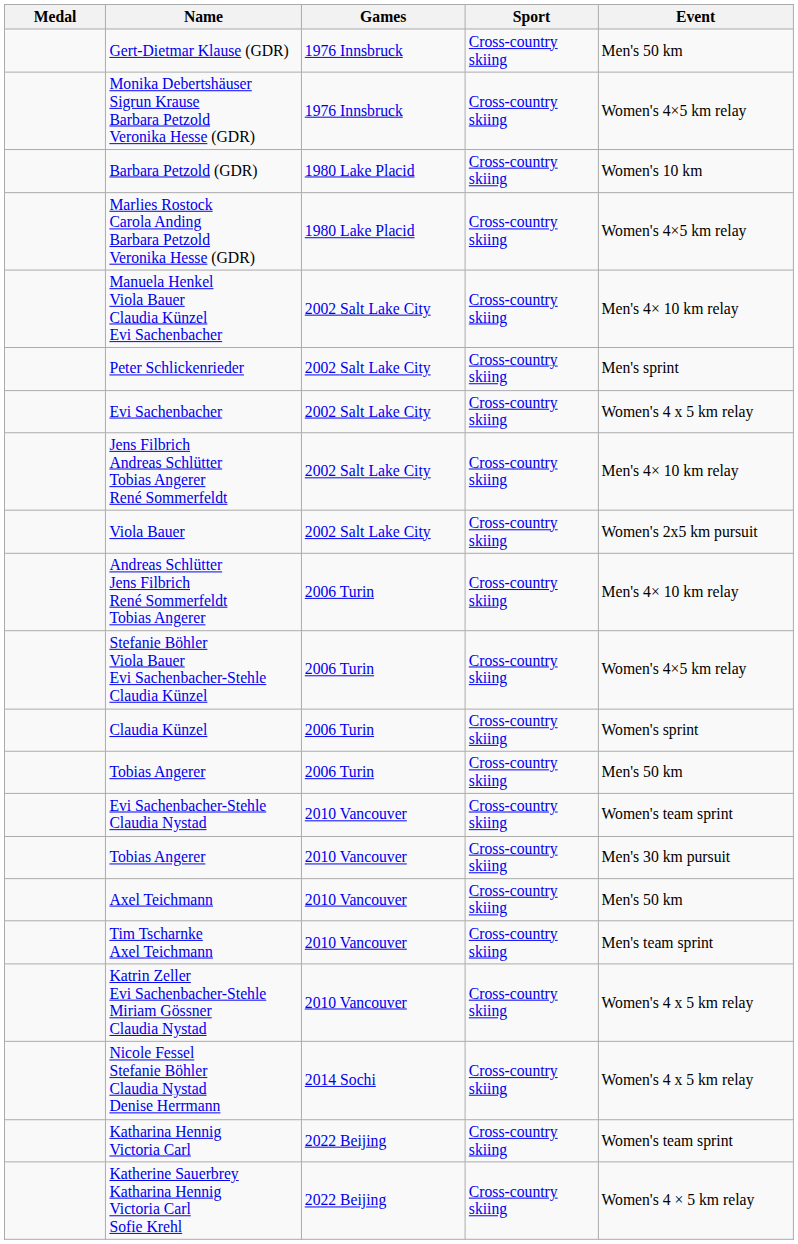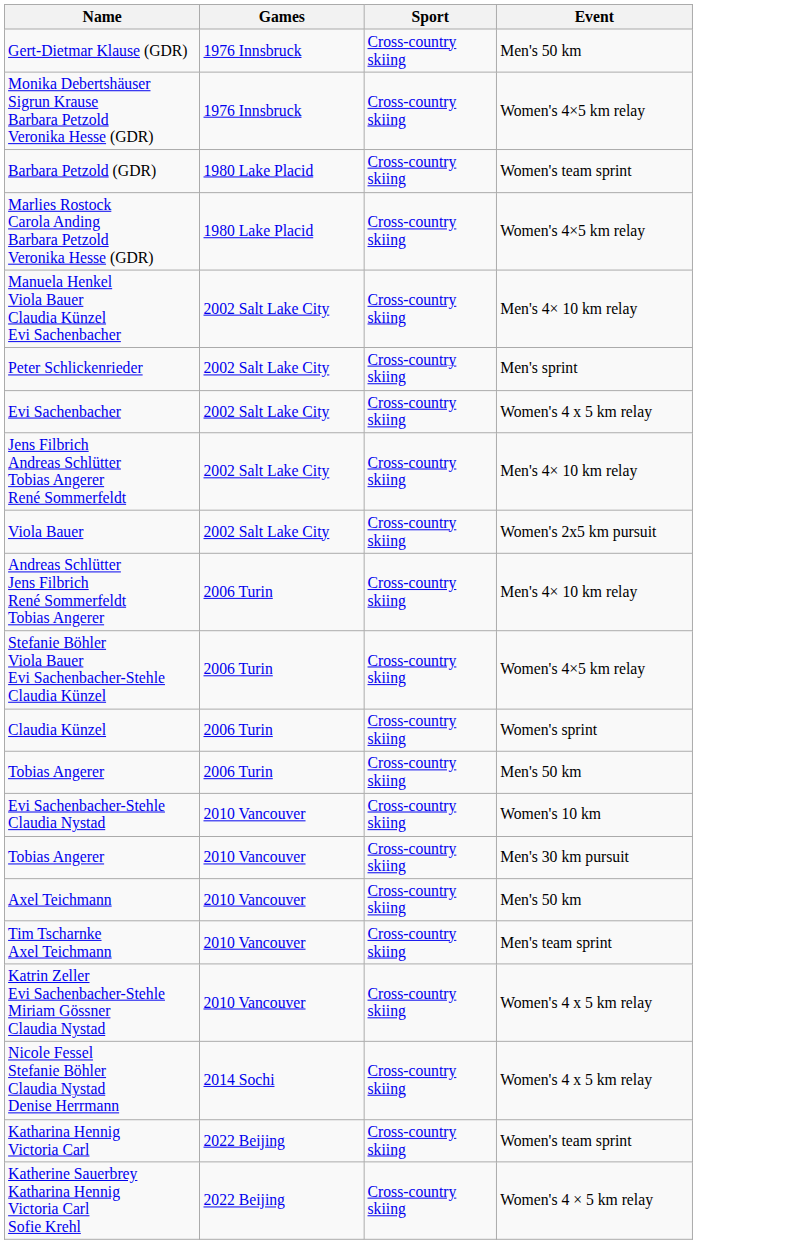- column: Medal
Barbara Petzold (GDR) | Event: Women's 10 km -> Women's team sprint
Evi Sachenbacher-Stehle Claudia Nystad | Event: Women's team sprint -> Women's 10 km
